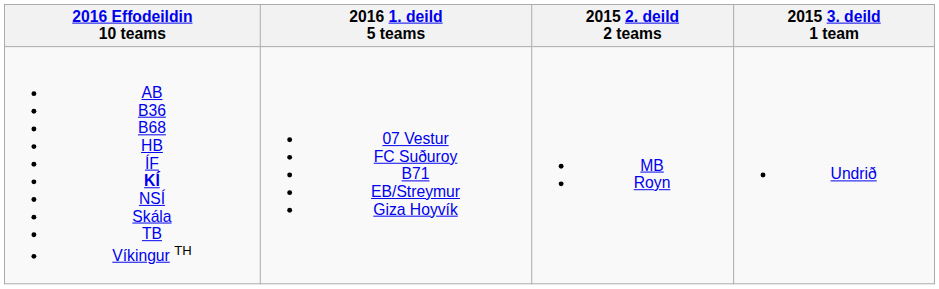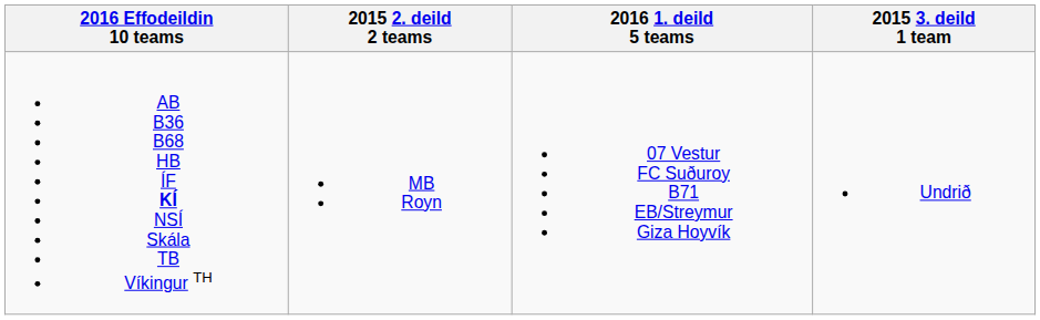columns swapped: 2016 1. deild 5 teams <-> 2015 2. deild 2 teams
